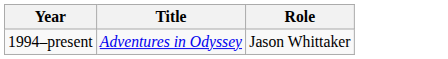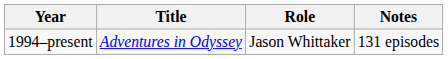+ column: Notes | 131 episodes
